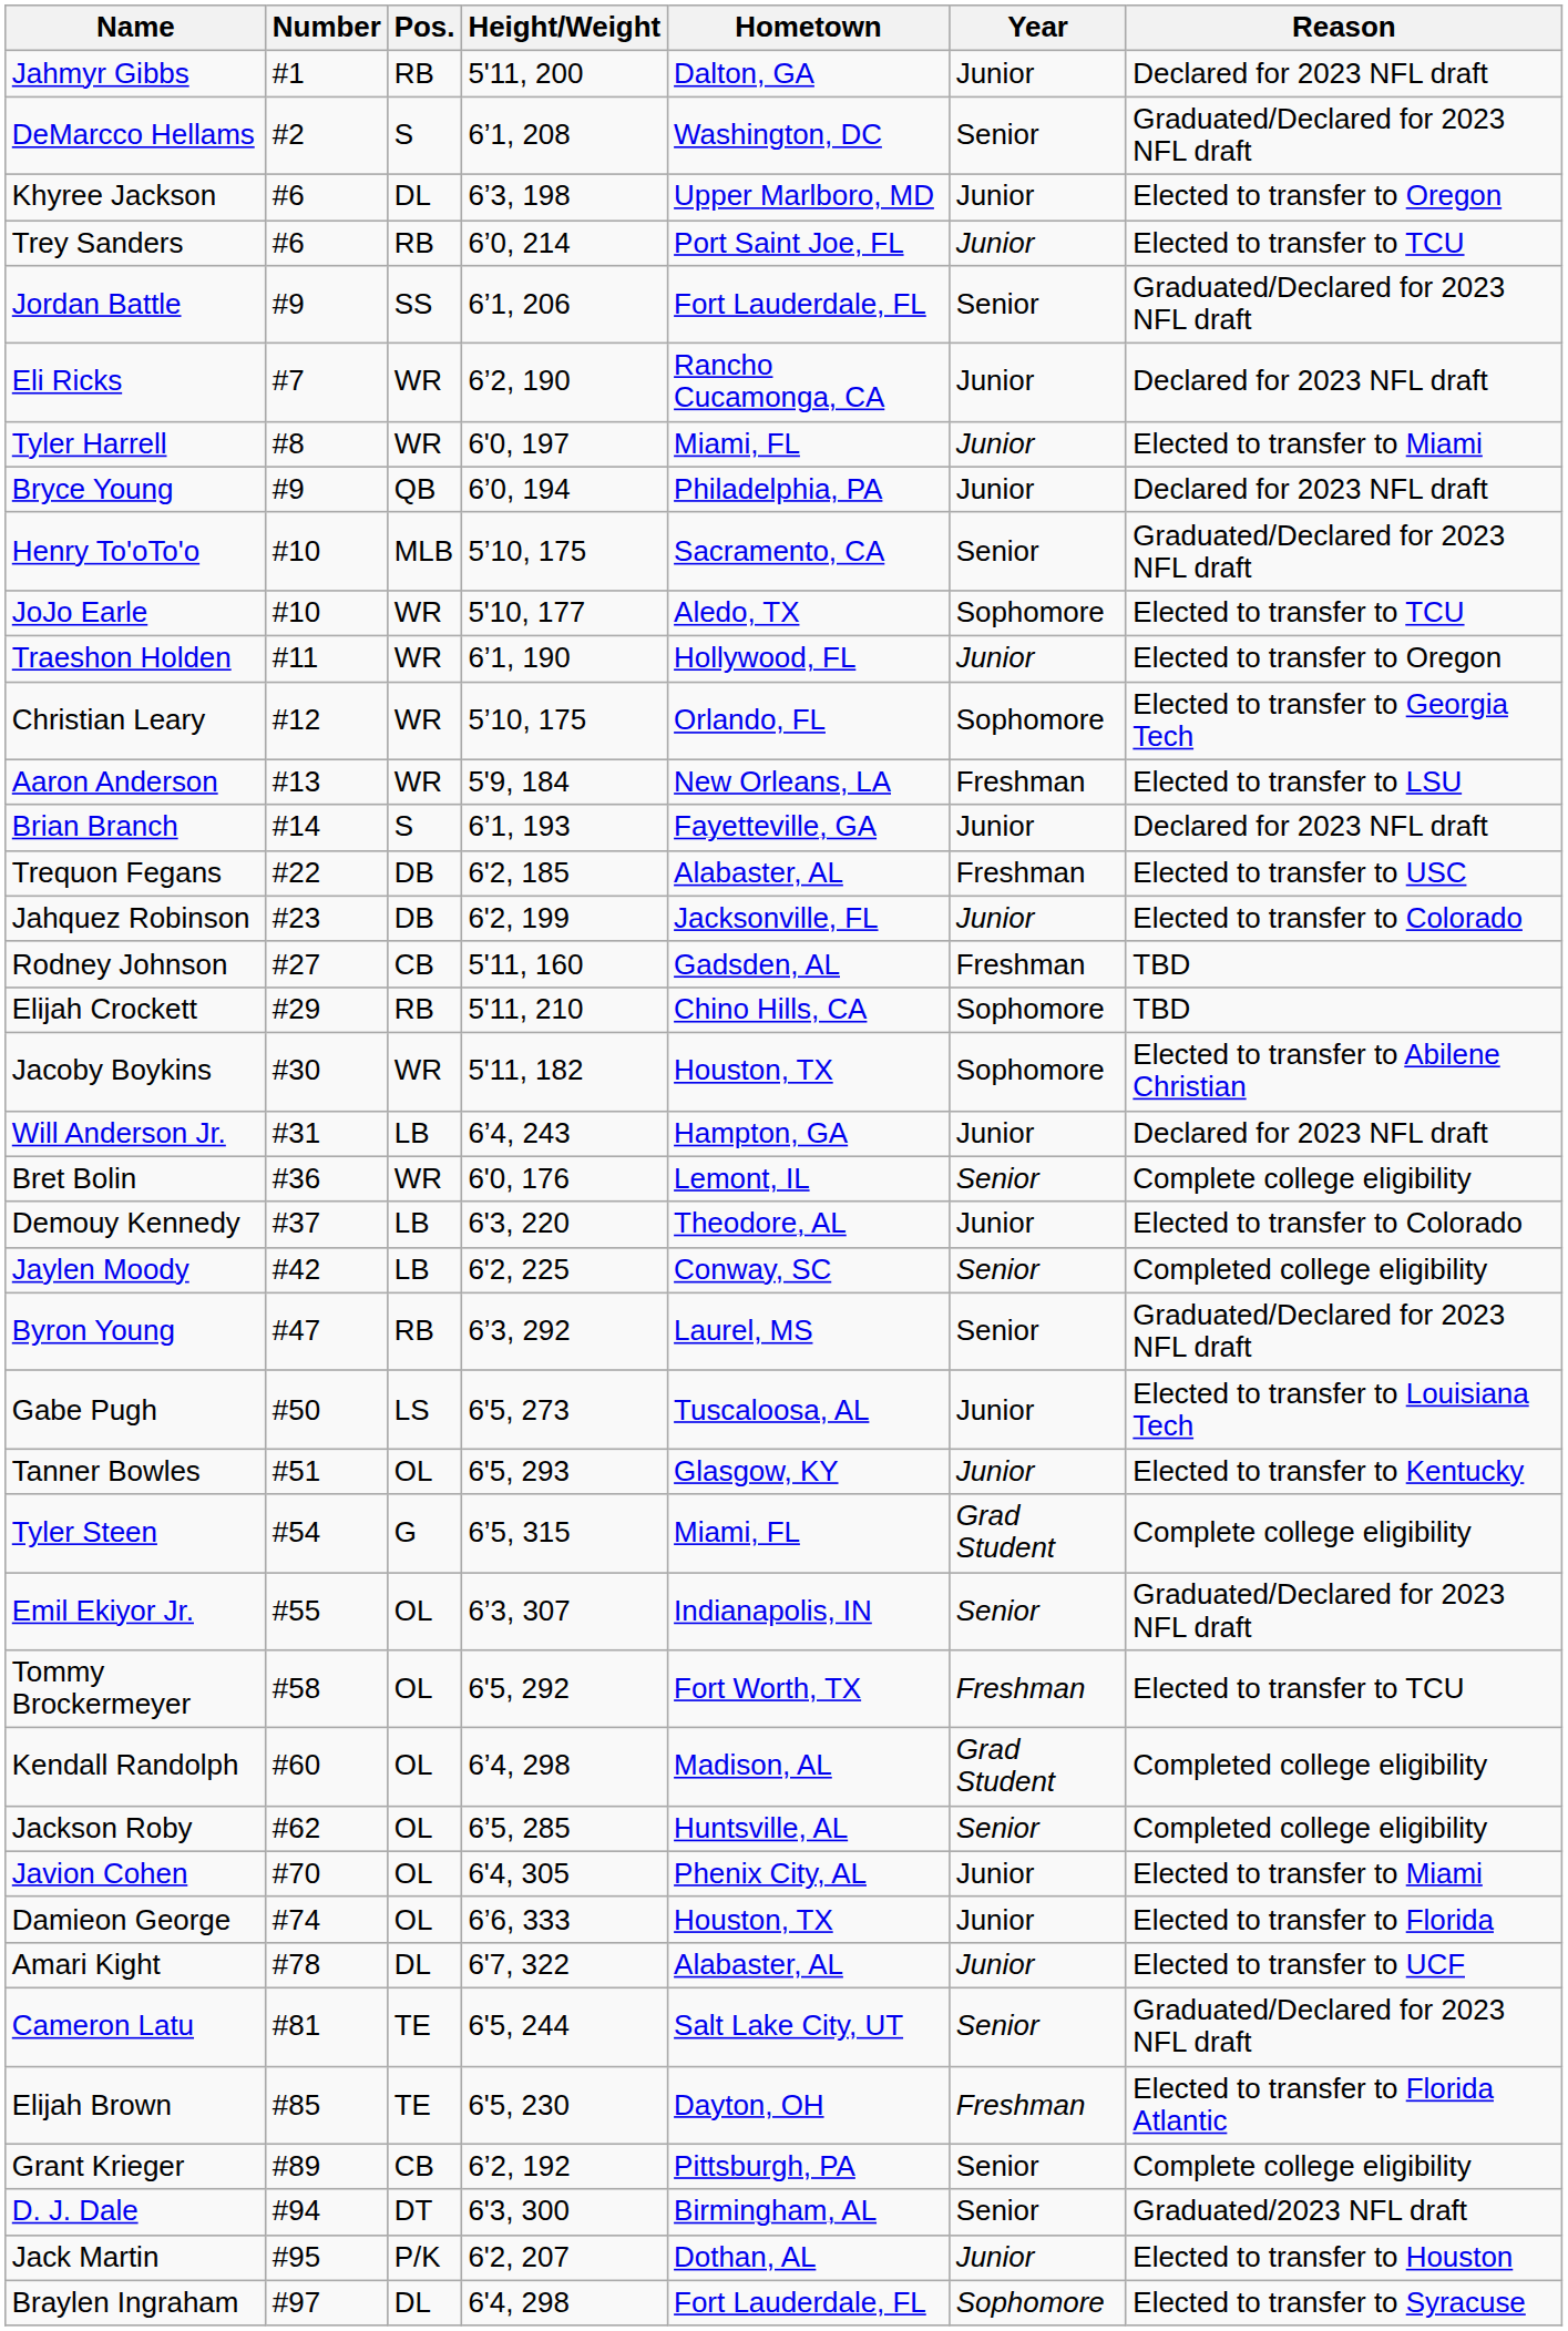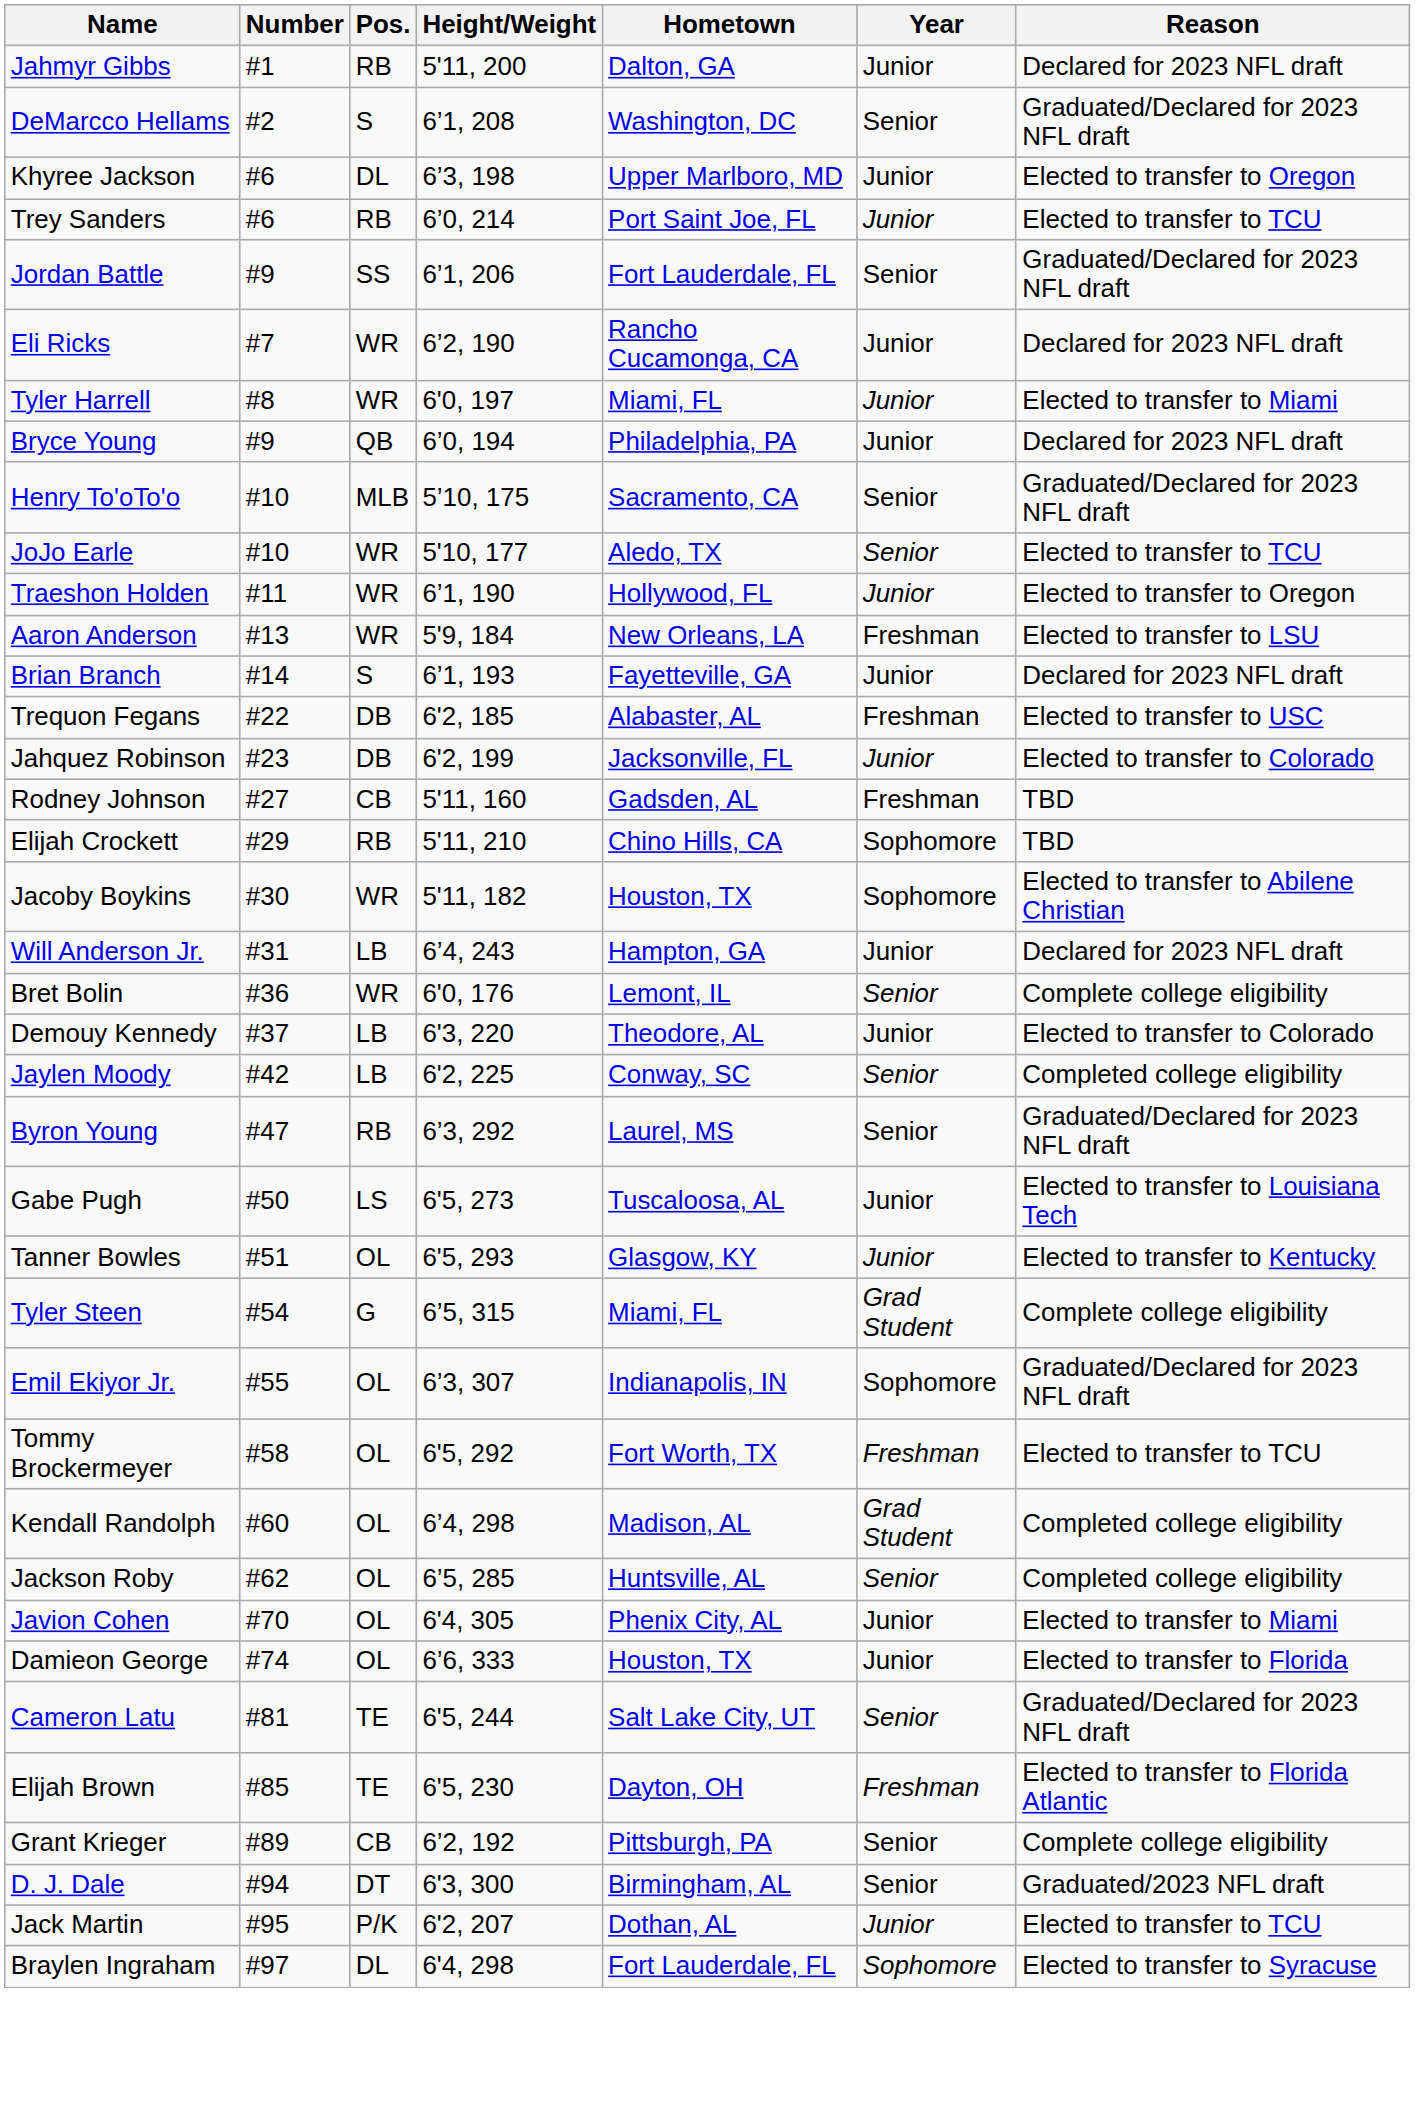JoJo Earle | Year: Sophomore -> Senior
- row: Christian Leary | #12 | WR | 5’10, 175 | Orlando, FL | Sophomore | Elected to transfer to Georgia Tech
Emil Ekiyor Jr. | Year: Senior -> Sophomore
- row: Amari Kight | #78 | DL | 6'7, 322 | Alabaster, AL | Junior | Elected to transfer to UCF
Jack Martin | Reason: Elected to transfer to Houston -> Elected to transfer to TCU
